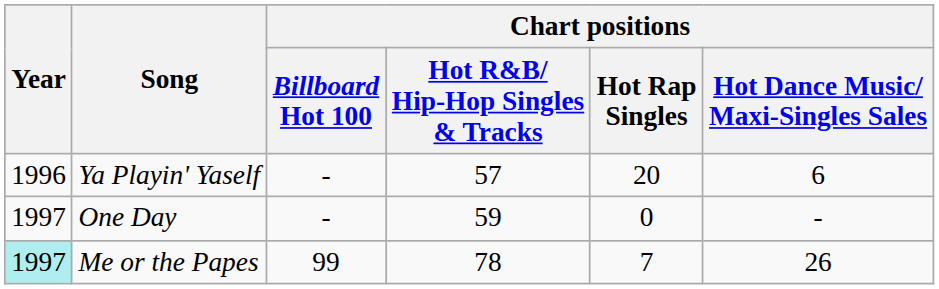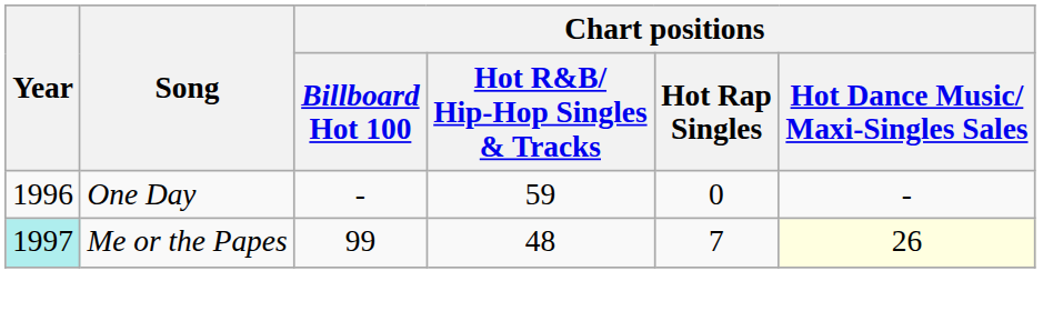- row: 1996 | Ya Playin' Yaself | - | 57 | 20 | 6
One Day | Year: 1997 -> 1996
Me or the Papes | Chart positions / Hot R&B/ Hip-Hop Singles & Tracks: 78 -> 48
Me or the Papes | Chart positions / Hot Dance Music/ Maxi-Singles Sales: no background -> lightyellow background
